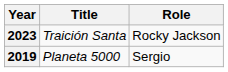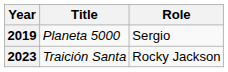rows swapped: 2019 <-> 2023
